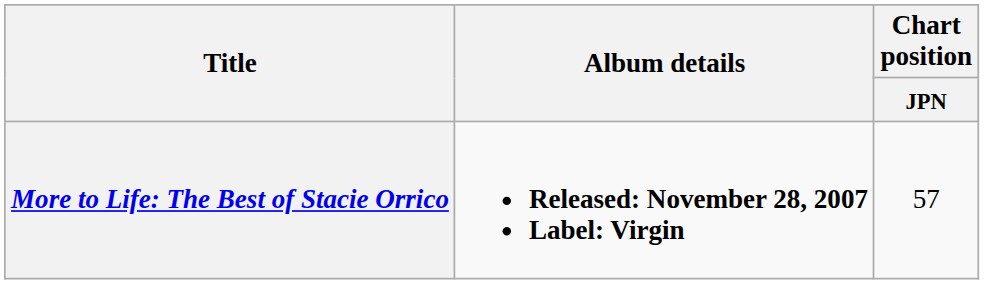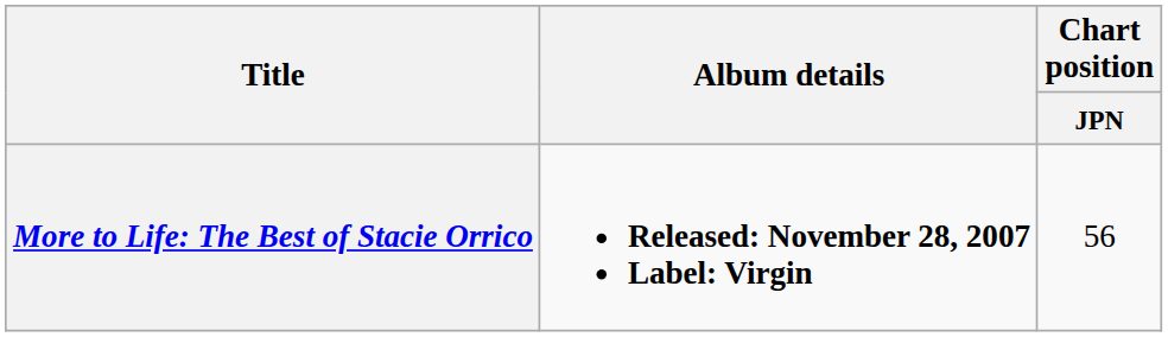More to Life: The Best of Stacie Orrico | Chart position / JPN: 57 -> 56
